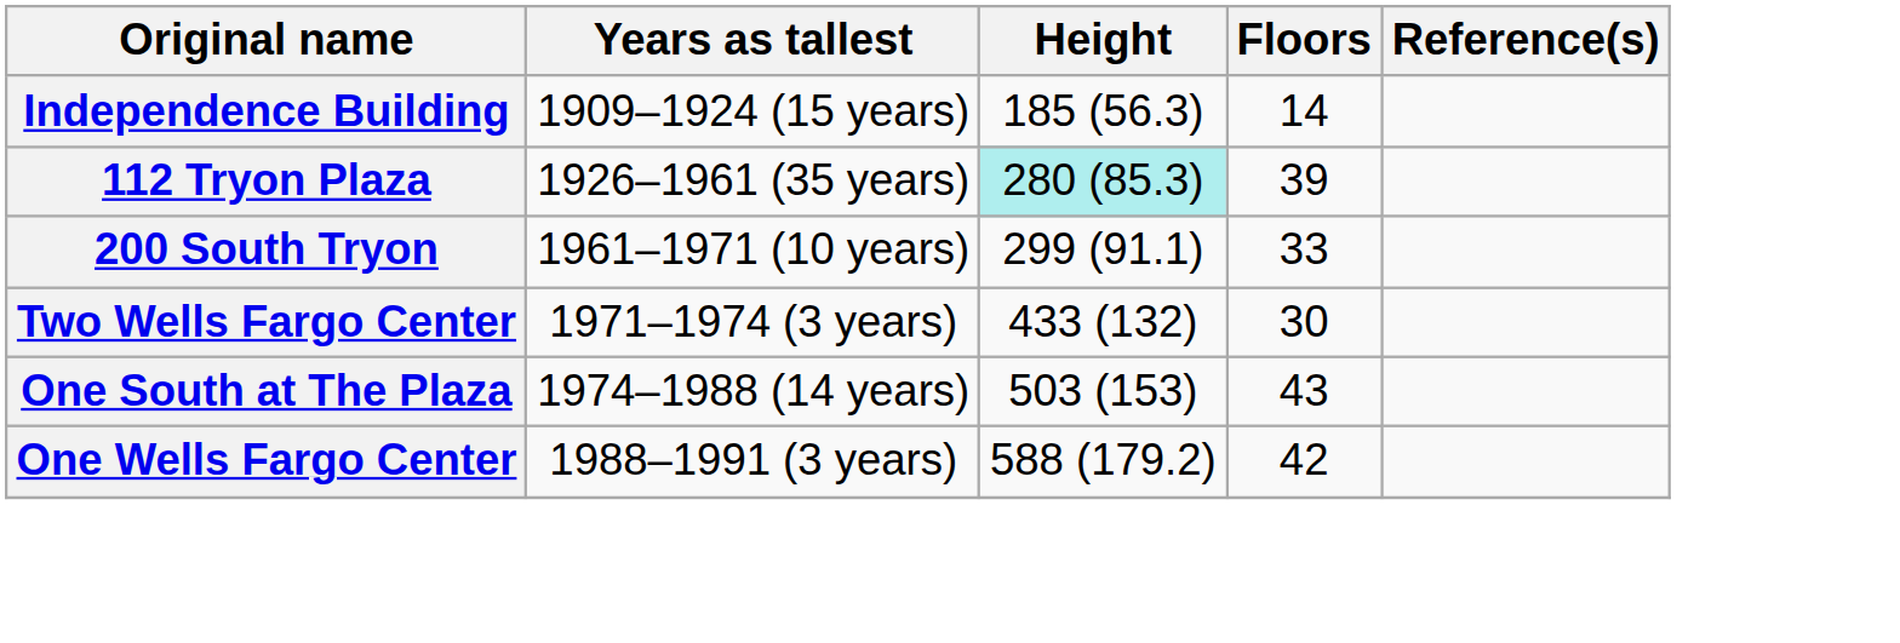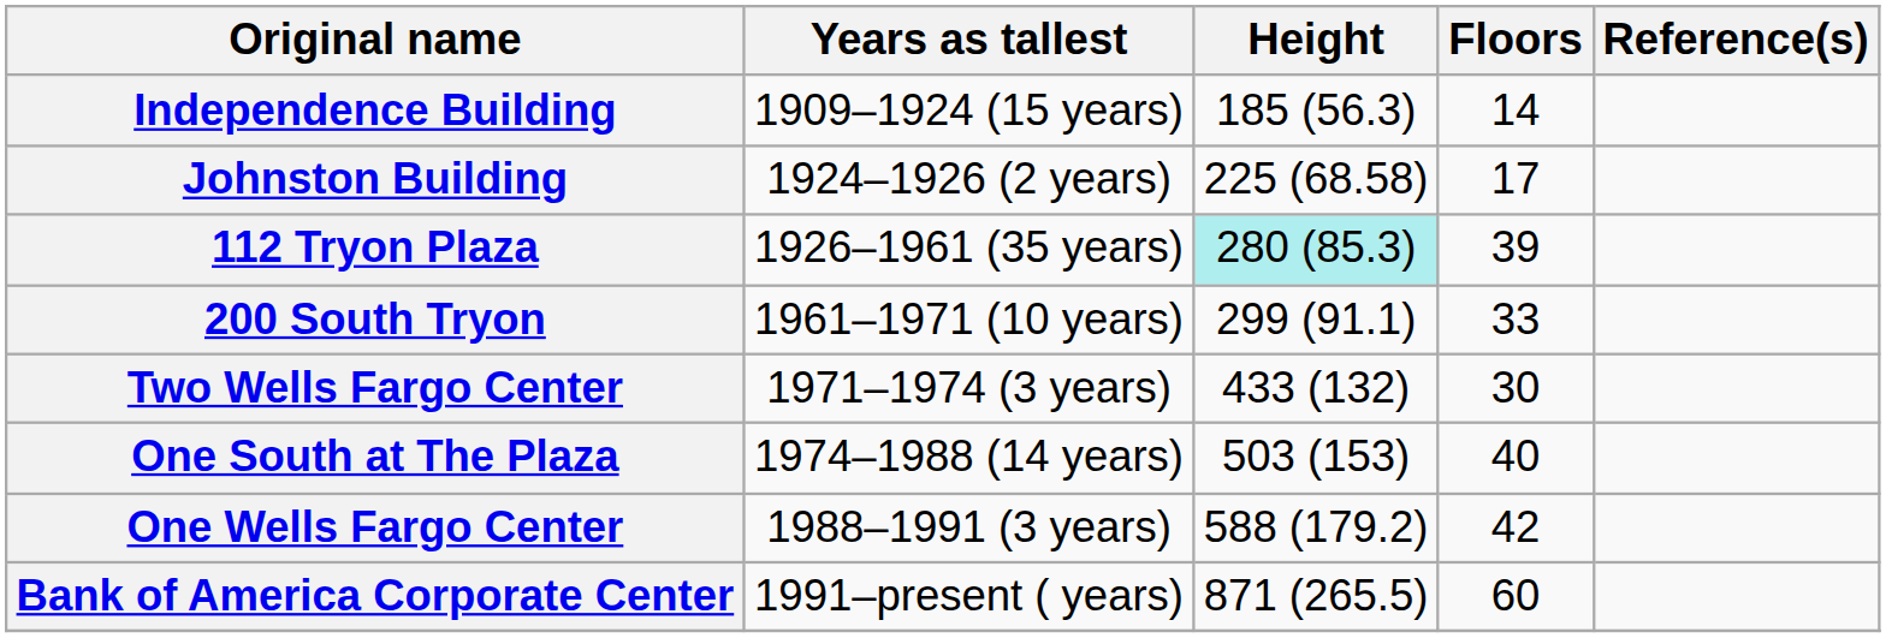+ row: Johnston Building | 1924–1926 (2 years) | 225 (68.58) | 17
One South at The Plaza | Floors: 43 -> 40
+ row: Bank of America Corporate Center | 1991–present ( years) | 871 (265.5) | 60
